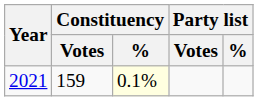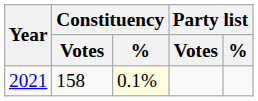2021 | Constituency / Votes: 159 -> 158
